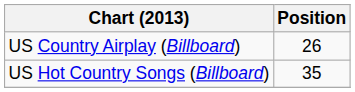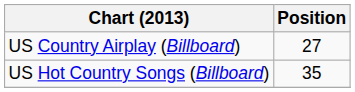US Country Airplay (Billboard) | Position: 26 -> 27
